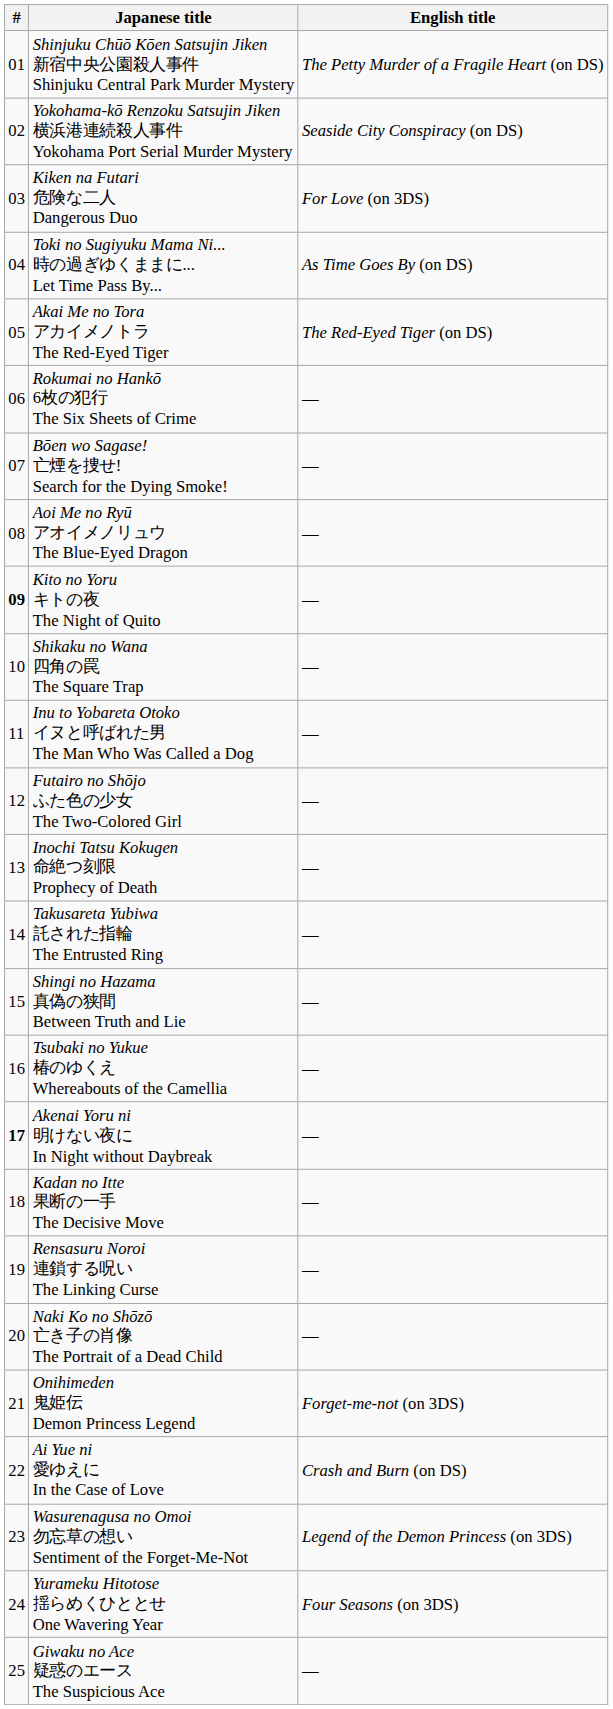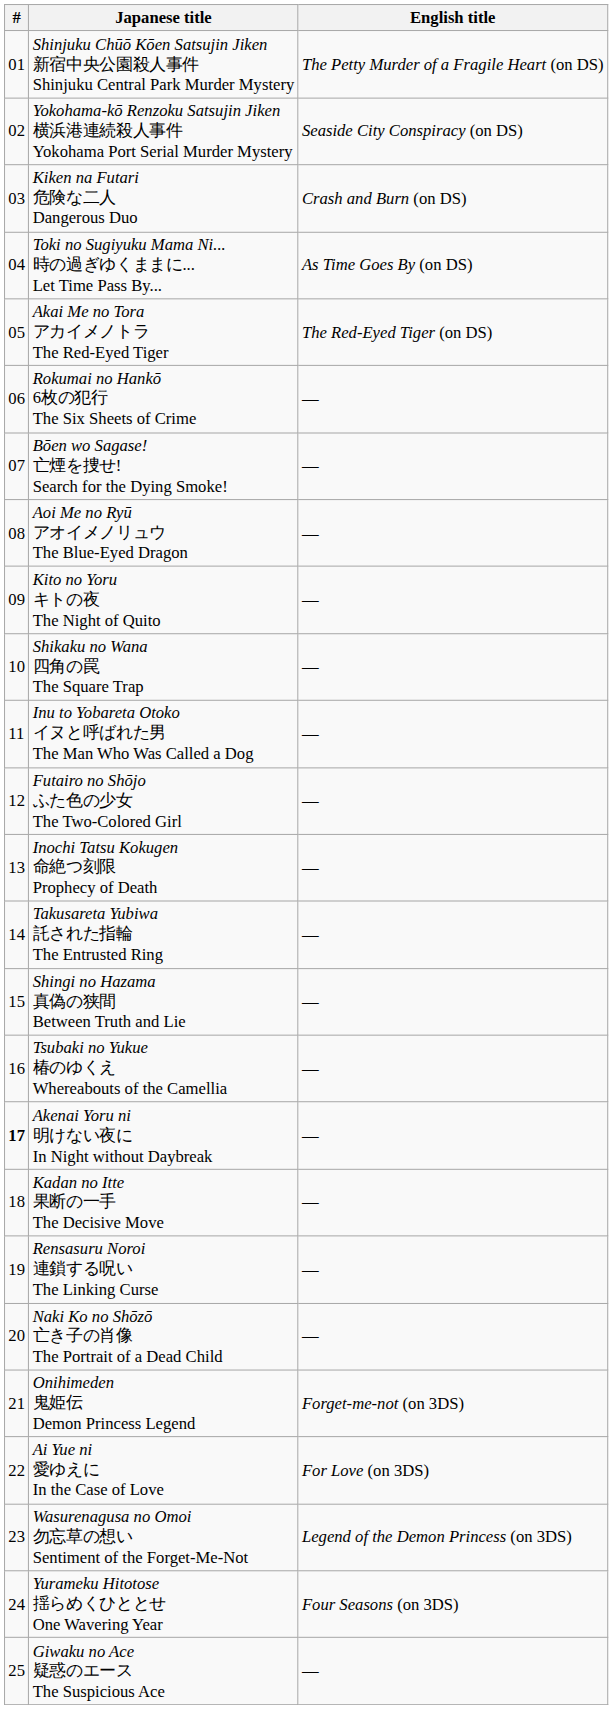Kiken na Futari 危険な二人 Dangerous Duo | English title: For Love (on 3DS) -> Crash and Burn (on DS)
Kito no Yoru キトの夜 The Night of Quito | #: bold -> normal
Ai Yue ni 愛ゆえに In the Case of Love | English title: Crash and Burn (on DS) -> For Love (on 3DS)
